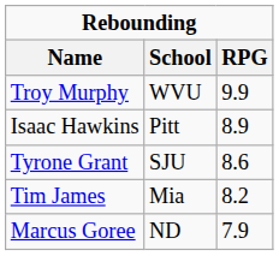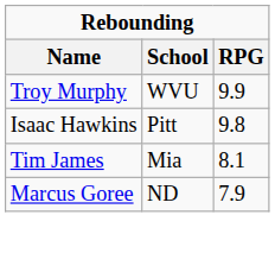Isaac Hawkins | RPG: 8.9 -> 9.8
- row: Tyrone Grant | SJU | 8.6
Tim James | RPG: 8.2 -> 8.1
